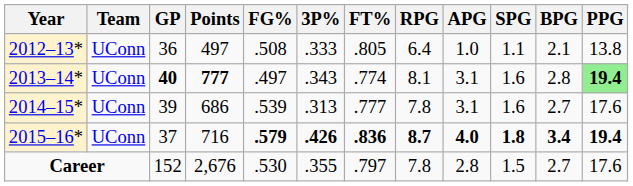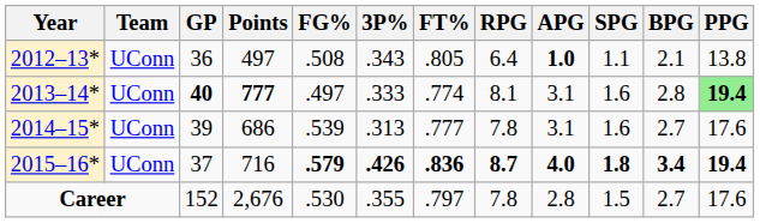2012–13* | 3P%: .333 -> .343
2012–13* | APG: normal -> bold
2013–14* | 3P%: .343 -> .333
